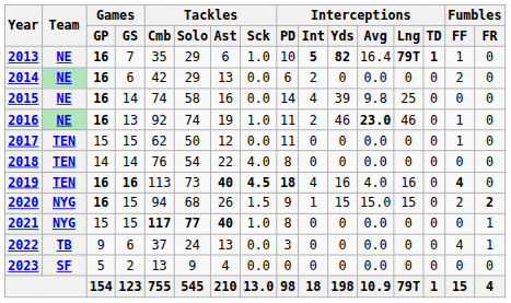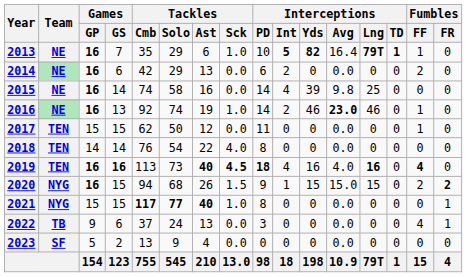2016 | Interceptions / PD: 11 -> 14
2019 | Interceptions / Lng: normal -> bold
